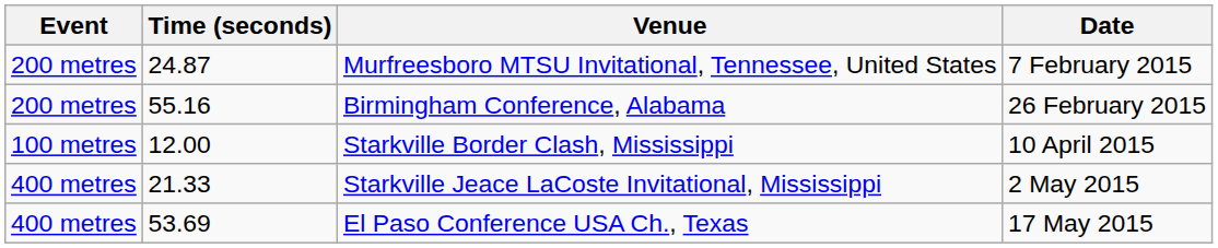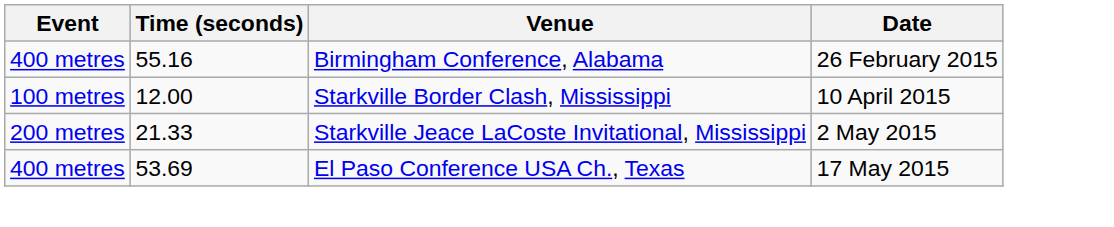- row: 200 metres | 24.87 | Murfreesboro MTSU Invitational, Tennessee, United States | 7 February 2015
Birmingham Conference, Alabama | Event: 200 metres -> 400 metres
Starkville Jeace LaCoste Invitational, Mississippi | Event: 400 metres -> 200 metres
